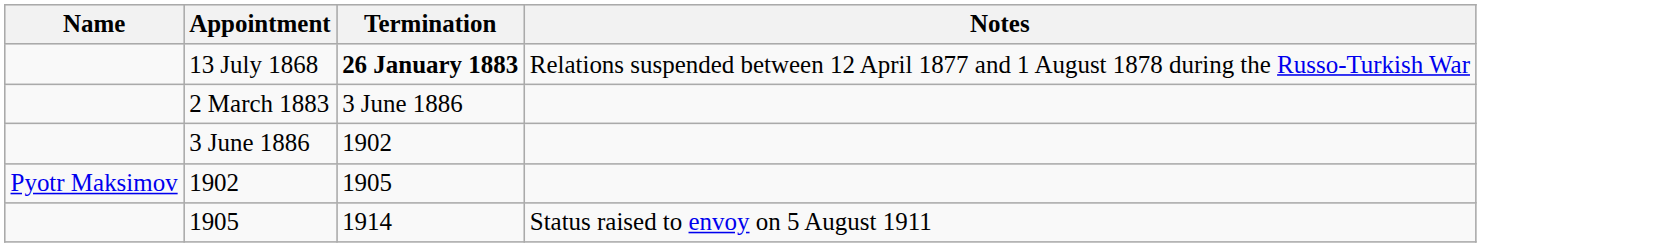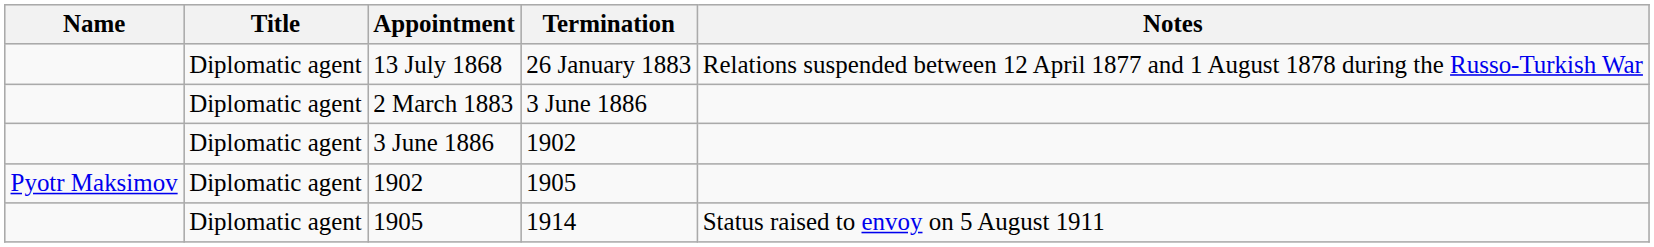+ column: Title | Diplomatic agent | Diplomatic agent | Diplomatic agent | Diplomatic agent | Diplomatic agent
13 July 1868 | Termination: bold -> normal
